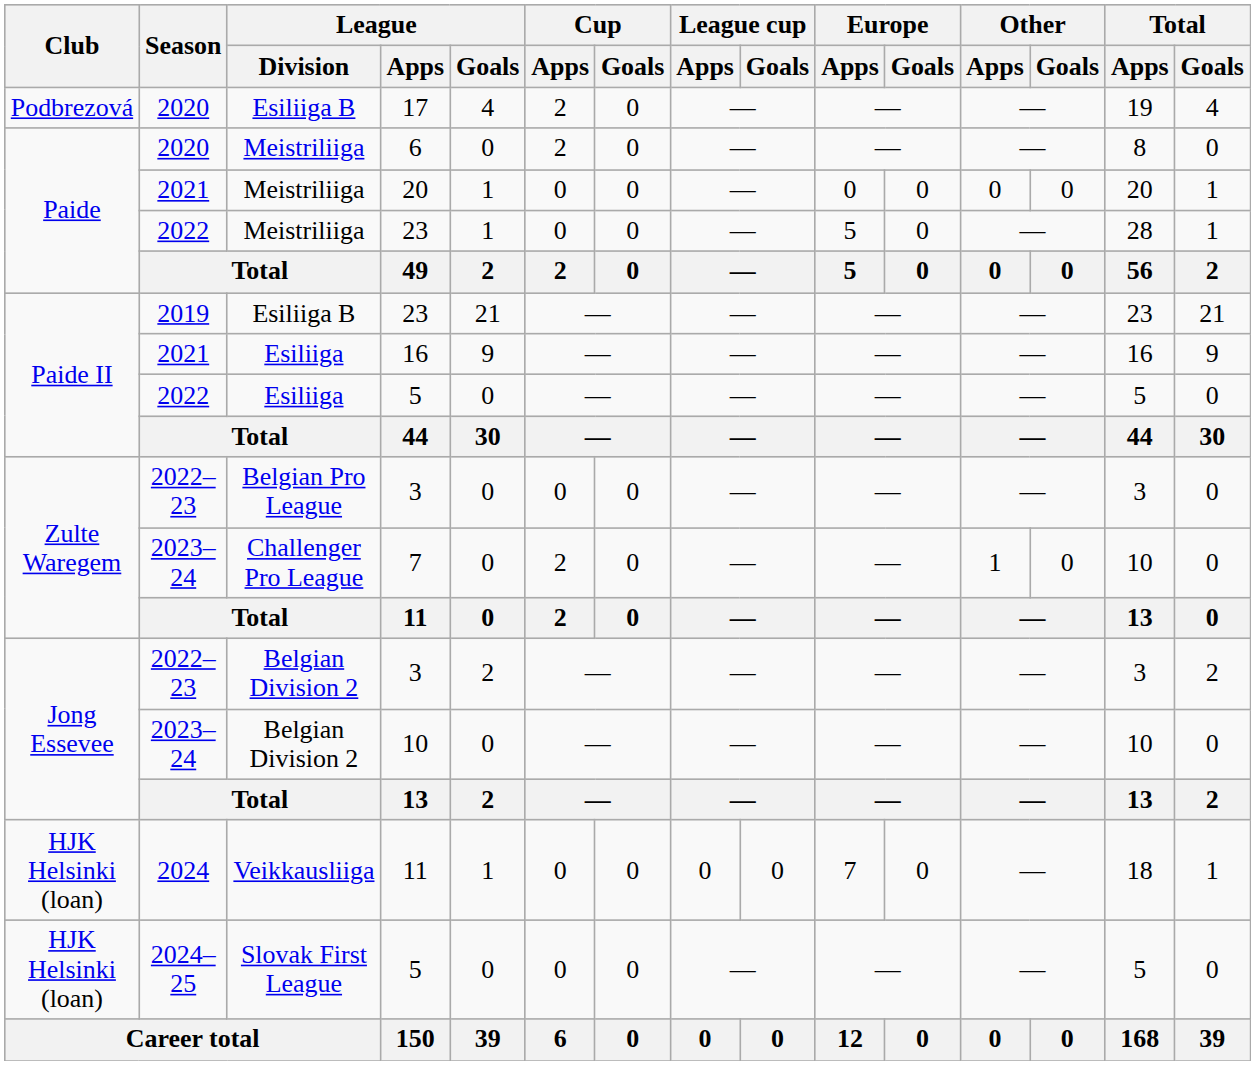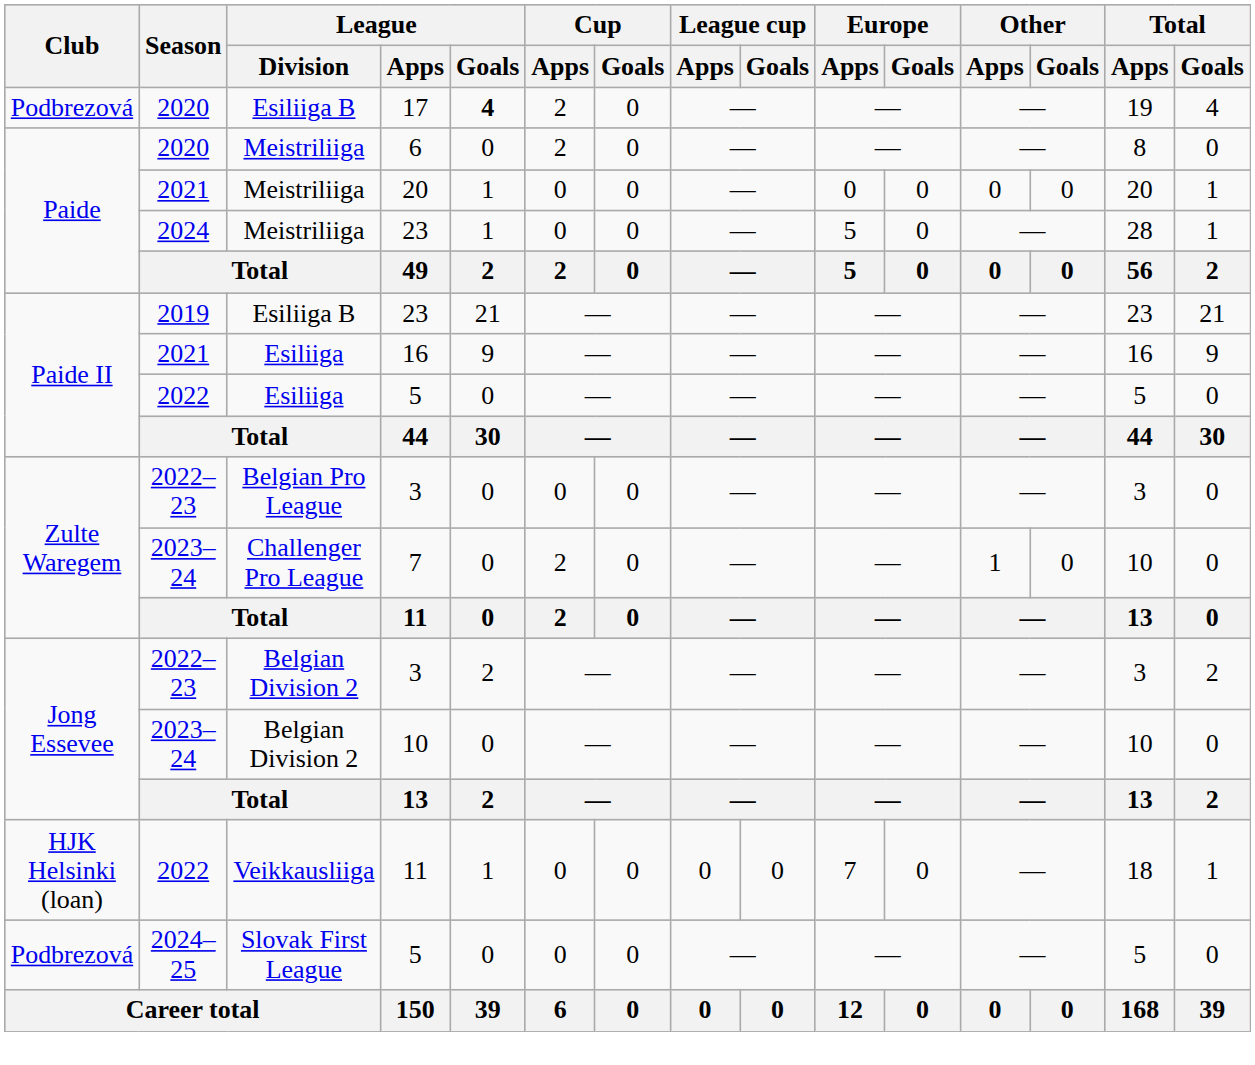17 | League / Goals: normal -> bold
Meistriliiga / 23 | Season: 2022 -> 2024
Veikkausliiga / 11 | Season: 2024 -> 2022
Slovak First League / 5 | Club: HJK Helsinki (loan) -> Podbrezová
